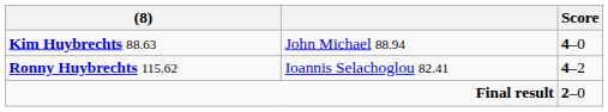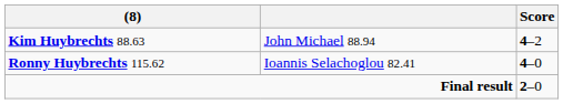Kim Huybrechts 88.63 | Score: 4–0 -> 4–2
Ronny Huybrechts 115.62 | Score: 4–2 -> 4–0
